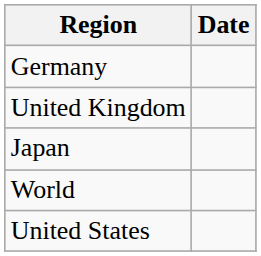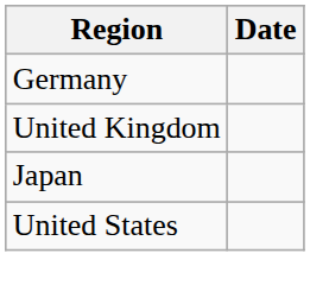- row: World
